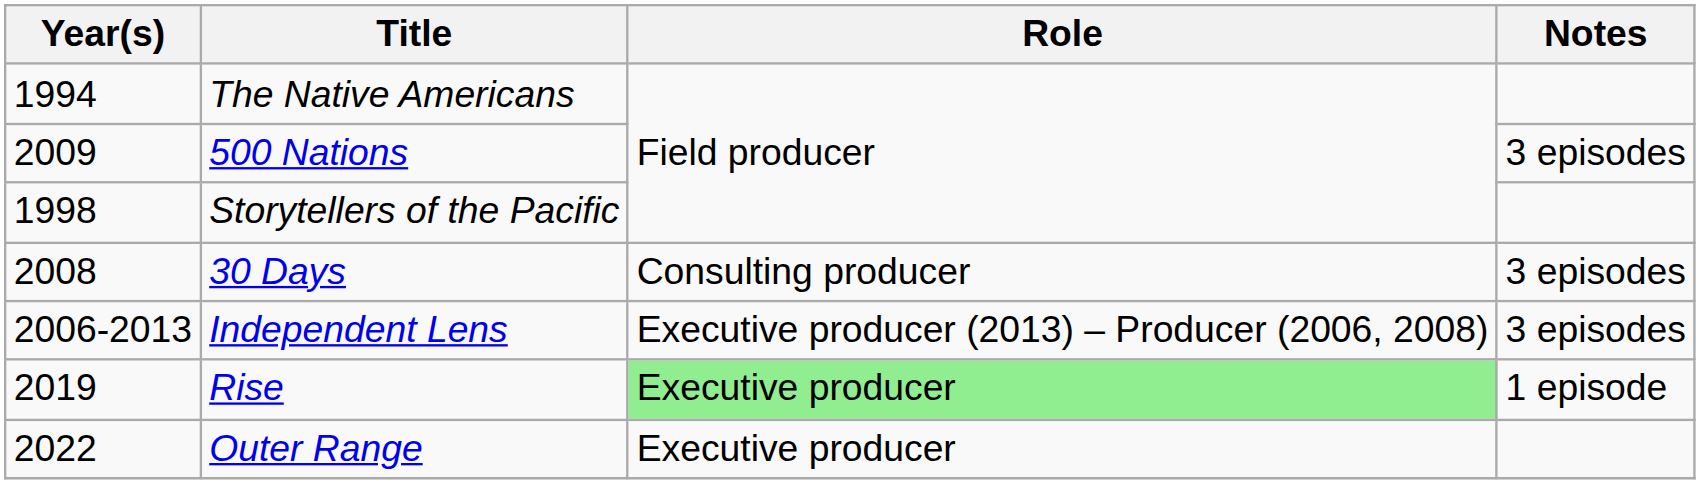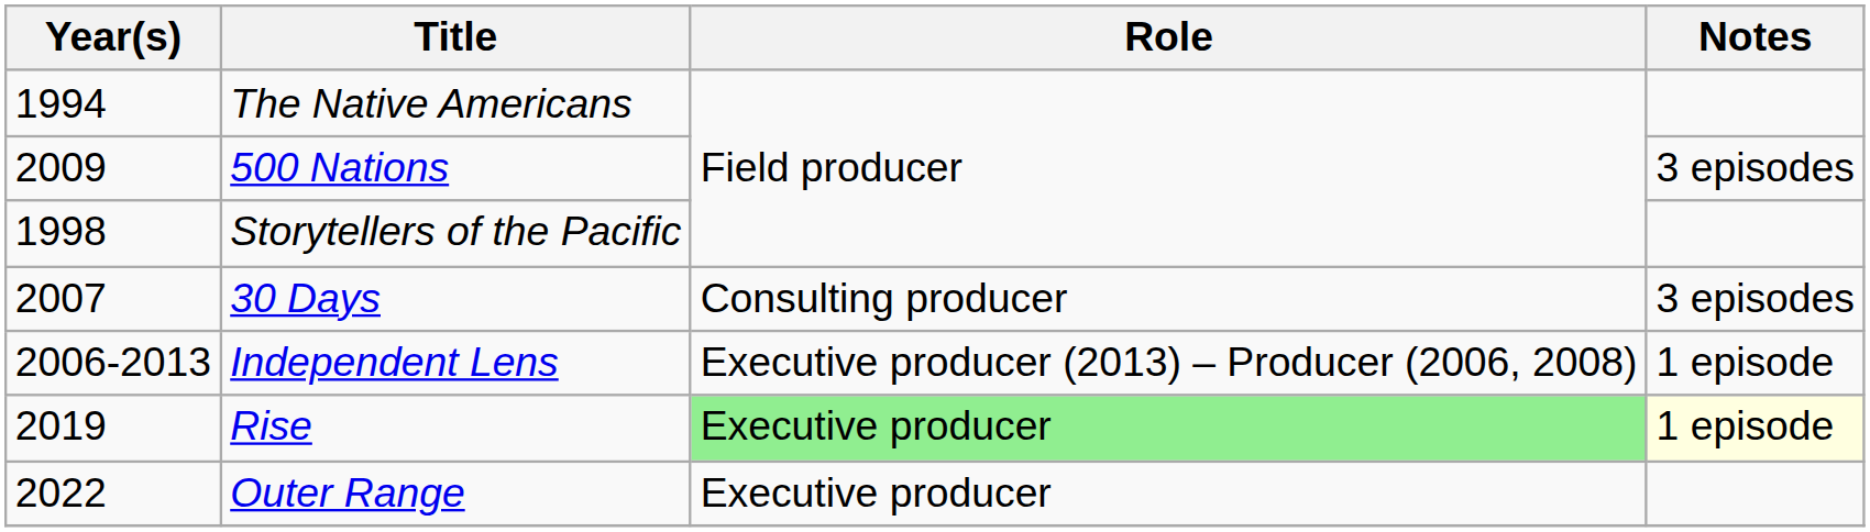30 Days | Year(s): 2008 -> 2007
Independent Lens | Notes: 3 episodes -> 1 episode
Rise | Notes: no background -> lightyellow background
